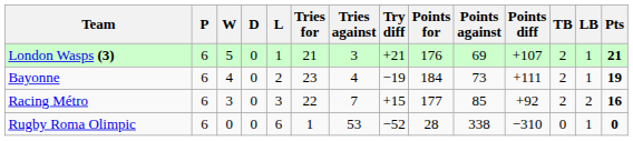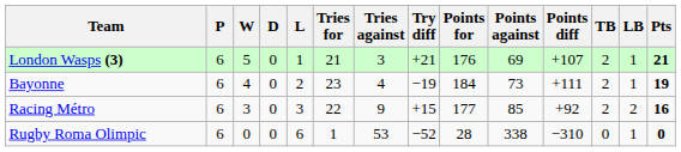Racing Métro | Tries against: 7 -> 9
